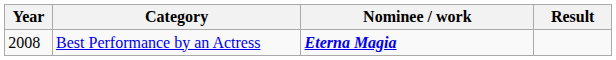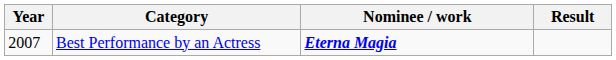Best Performance by an Actress | Year: 2008 -> 2007
